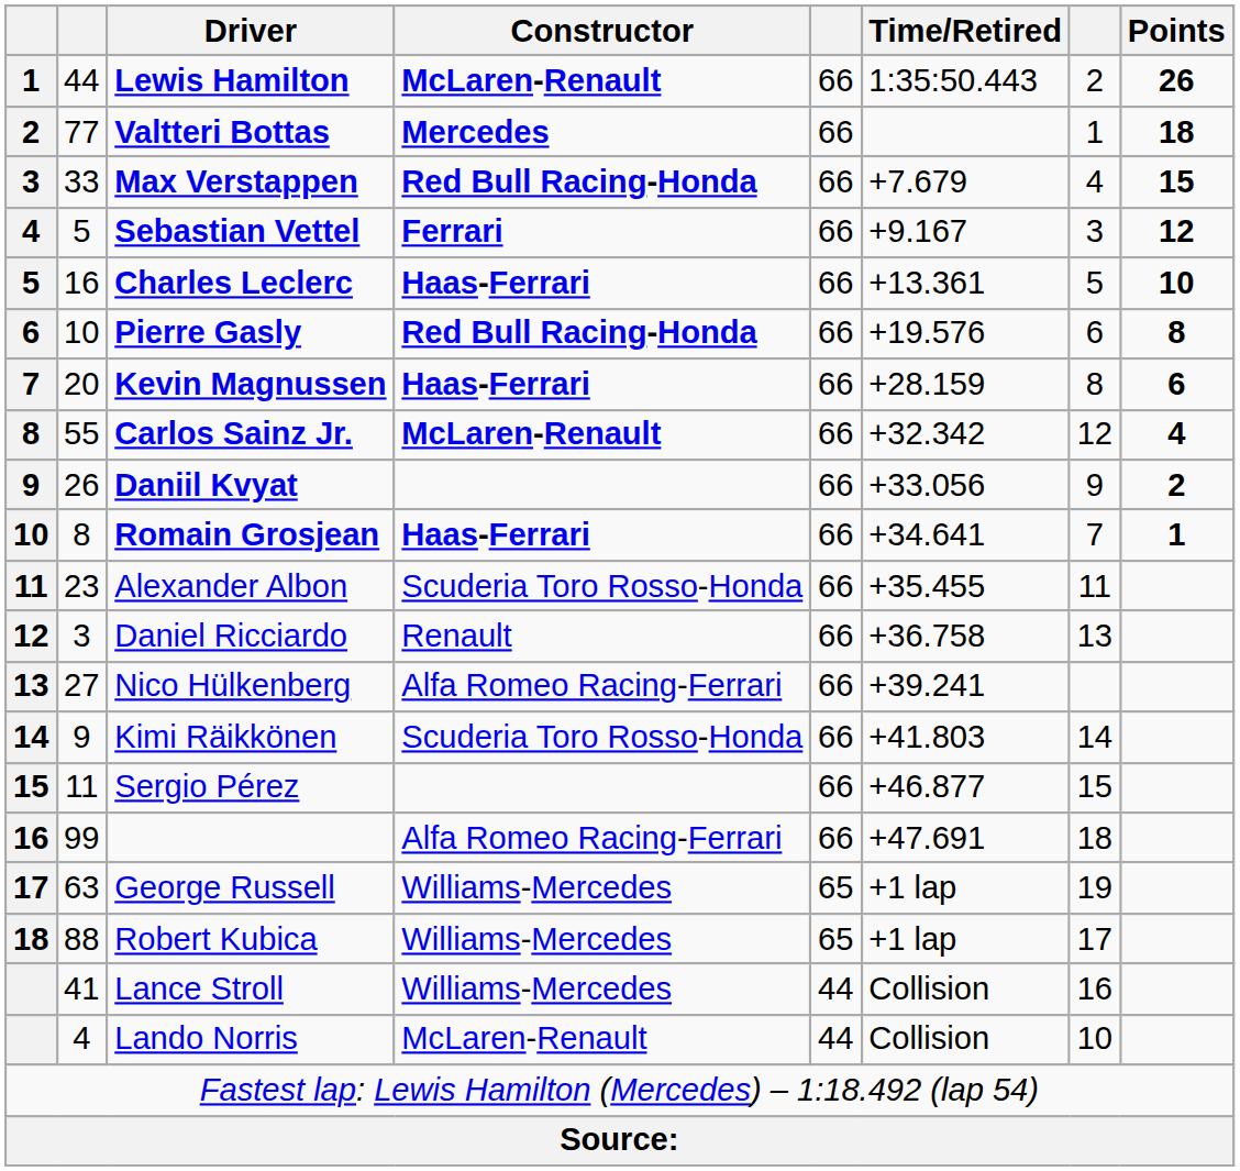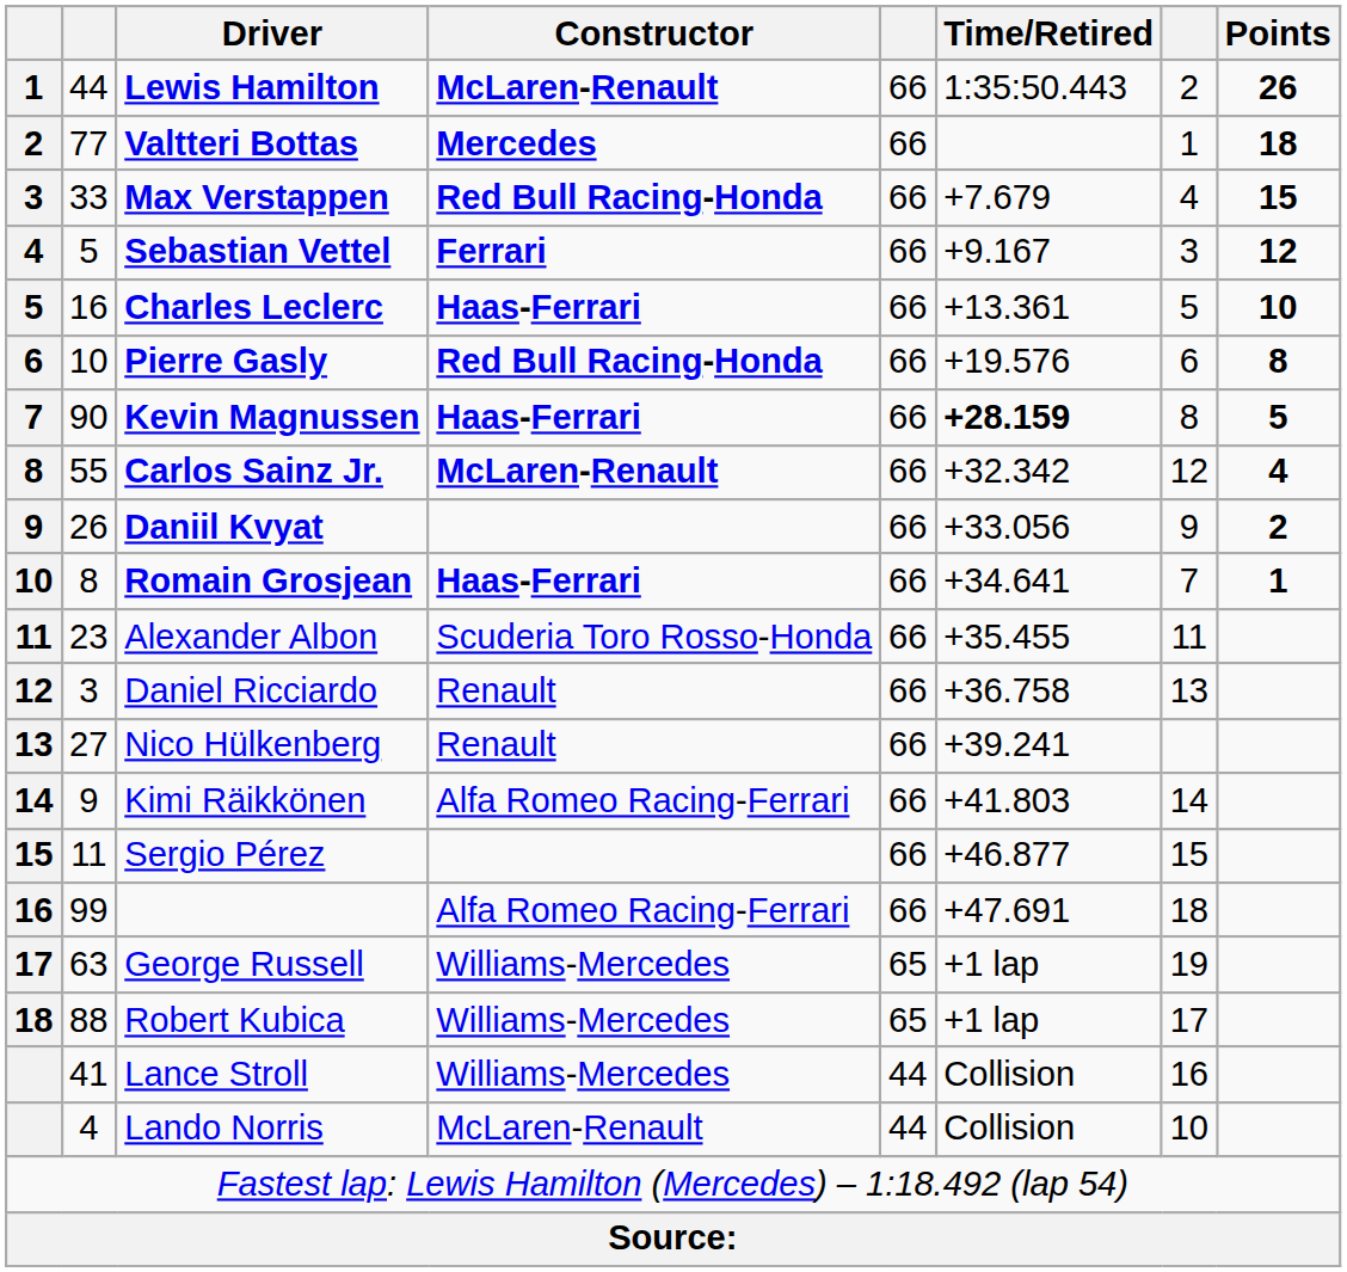Kevin Magnussen | column 2: 20 -> 90
Kevin Magnussen | Time/Retired: normal -> bold
Kevin Magnussen | Points: 6 -> 5
Nico Hülkenberg | Constructor: Alfa Romeo Racing-Ferrari -> Renault
Kimi Räikkönen | Constructor: Scuderia Toro Rosso-Honda -> Alfa Romeo Racing-Ferrari
